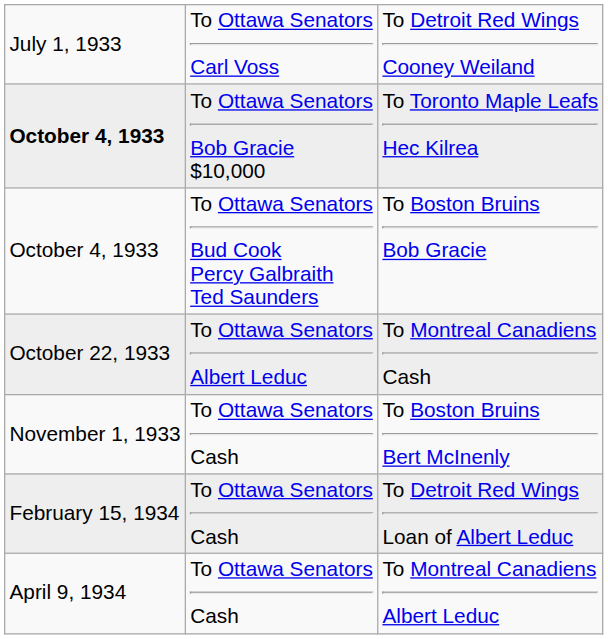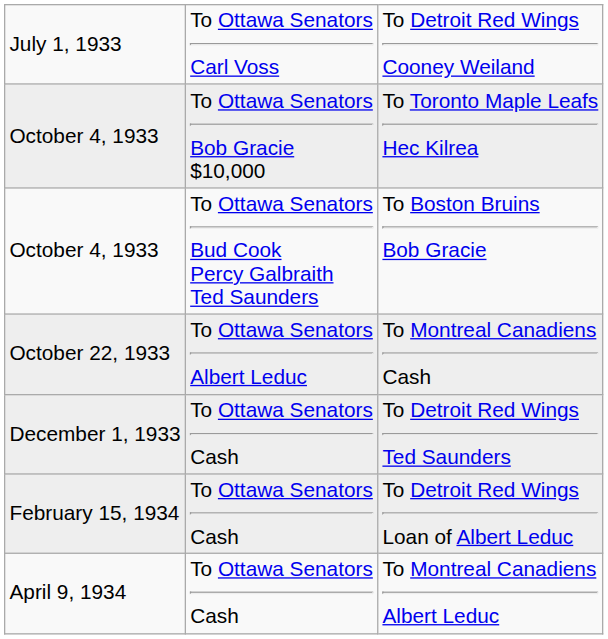To Toronto Maple Leafs Hec Kilrea | column 1: bold -> normal
- row: November 1, 1933 | To Ottawa Senators Cash | To Boston Bruins Bert McInenly
+ row: December 1, 1933 | To Ottawa Senators Cash | To Detroit Red Wings Ted Saunders
